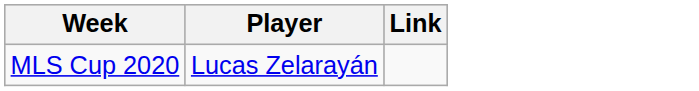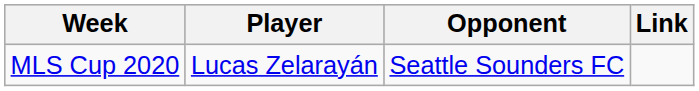+ column: Opponent | Seattle Sounders FC
